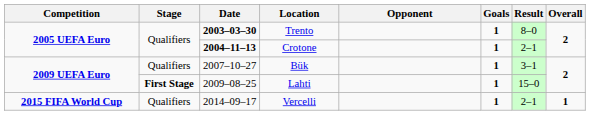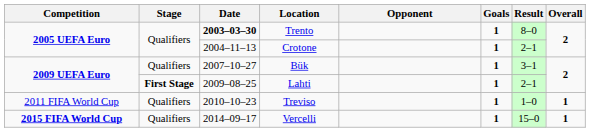Crotone | Date: bold -> normal
Lahti | Result: 15–0 -> 2–1
+ row: 2011 FIFA World Cup | Qualifiers | 2010–10–23 | Treviso | 1 | 1–0 | 1
Vercelli | Result: 2–1 -> 15–0
